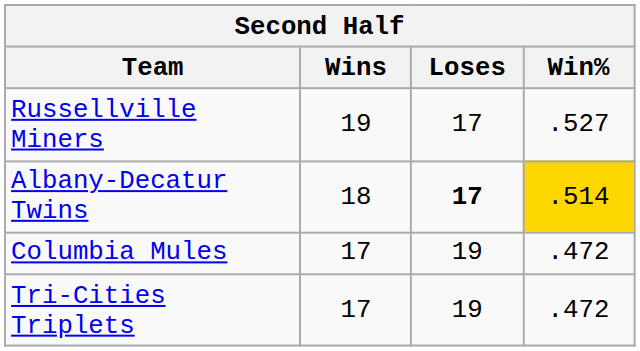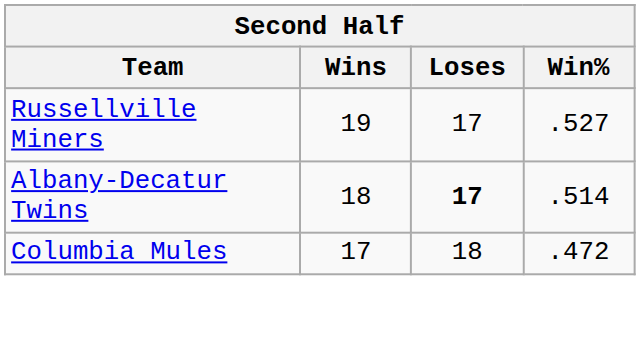Albany-Decatur Twins | Win%: gold background -> no background
Columbia Mules | Loses: 19 -> 18
- row: Tri-Cities Triplets | 17 | 19 | .472
